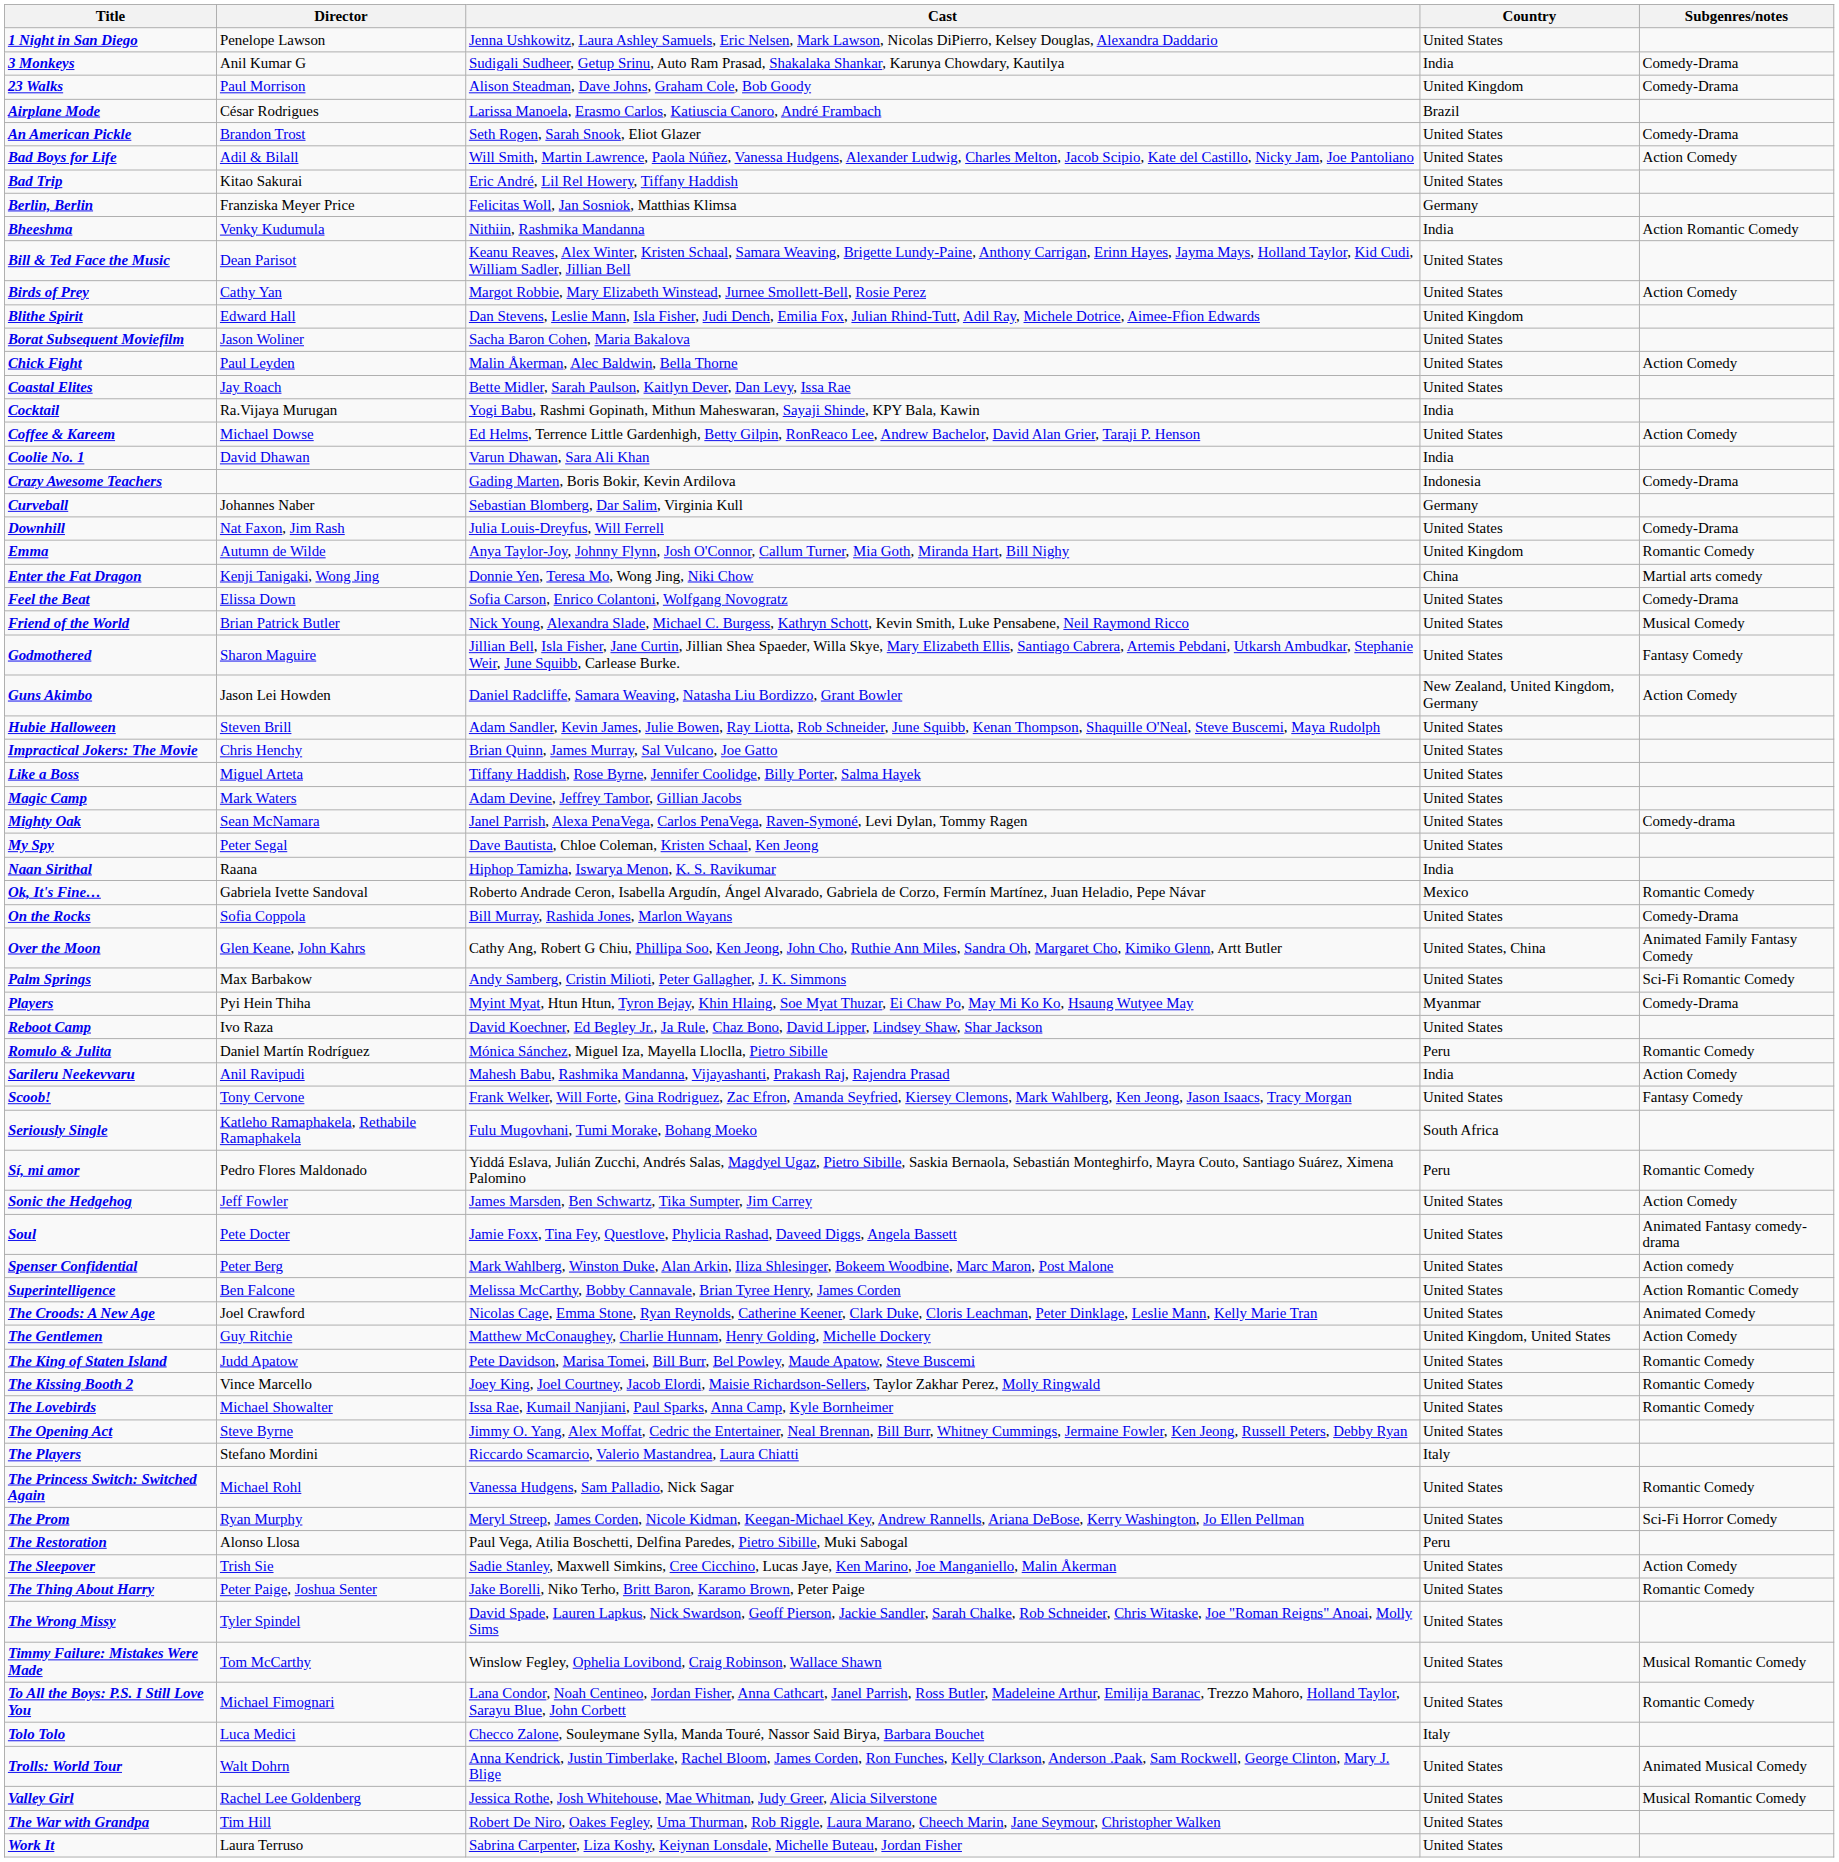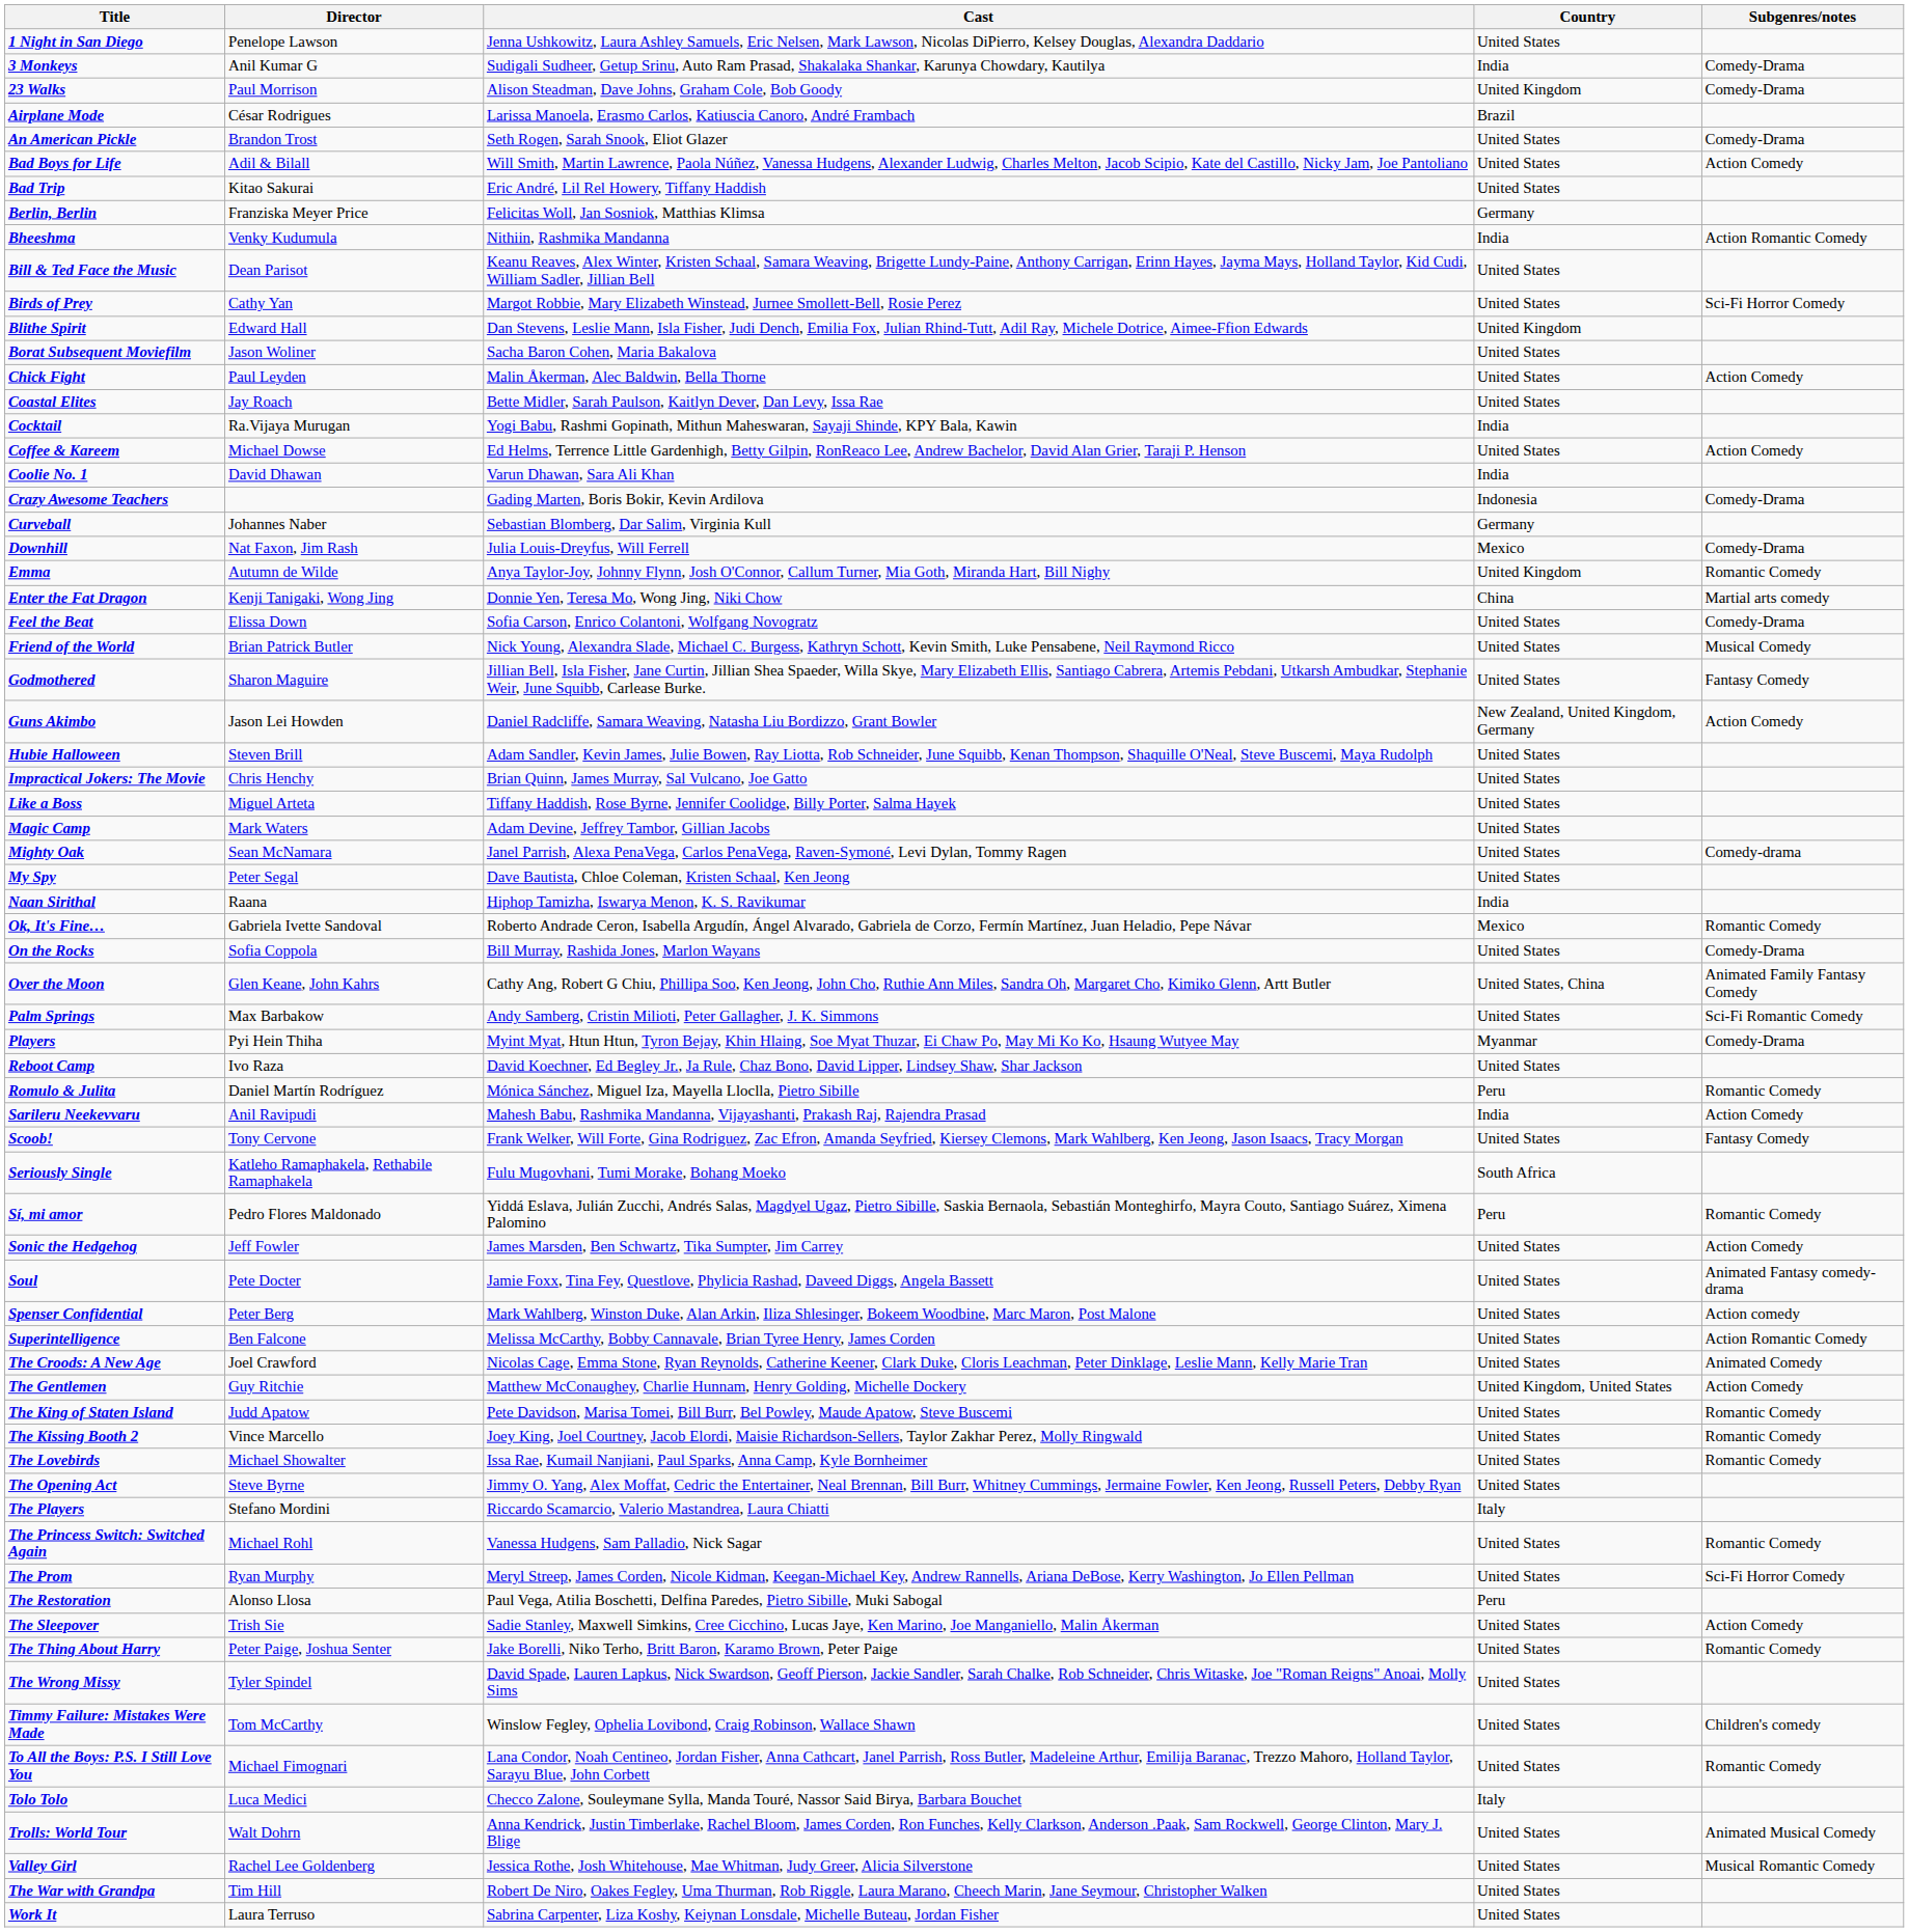Birds of Prey | Subgenres/notes: Action Comedy -> Sci-Fi Horror Comedy
Downhill | Country: United States -> Mexico
Timmy Failure: Mistakes Were Made | Subgenres/notes: Musical Romantic Comedy -> Children's comedy
